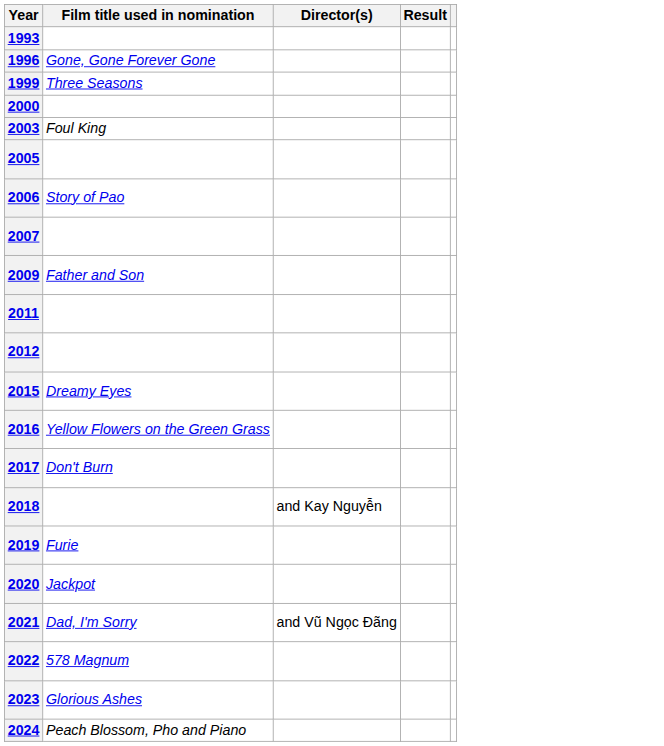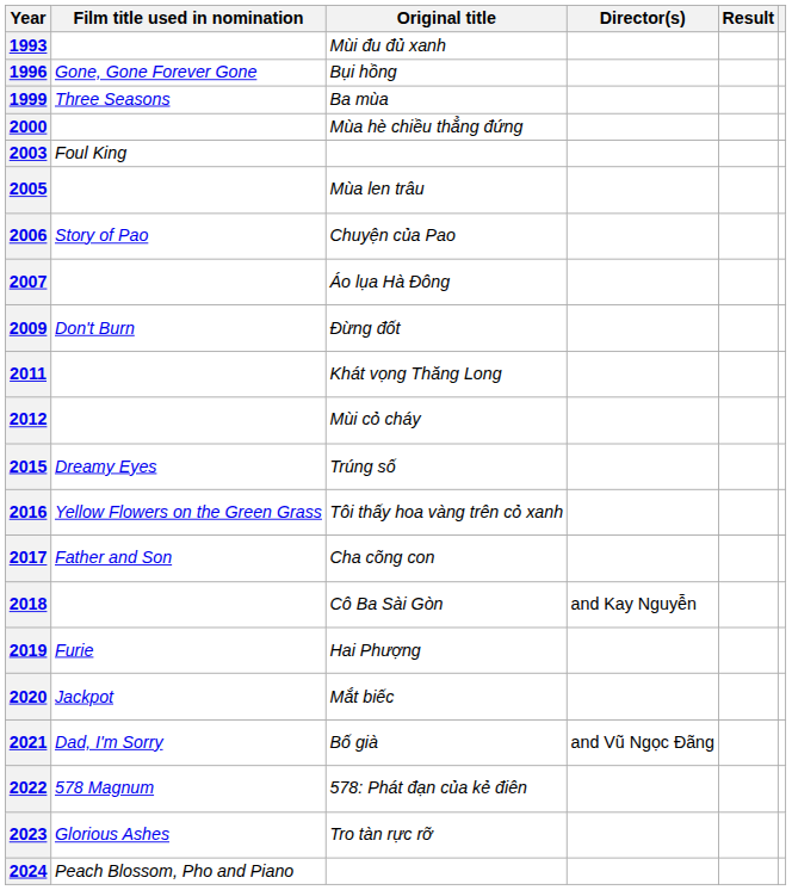+ column: Original title | Mùi đu đủ xanh | Bụi hồng | Ba mùa | Mùa hè chiều thẳng đứng | Mùa len trâu | Chuyện của Pao | Áo lụa Hà Đông | Đừng đốt | Khát vọng Thăng Long | Mùi cỏ cháy | Trúng số | Tôi thấy hoa vàng trên cỏ xanh | Cha cõng con | Cô Ba Sài Gòn | Hai Phượng | Mắt biếc | Bố già | 578: Phát đạn của kẻ điên | Tro tàn rực rỡ
2009 | Film title used in nomination: Father and Son -> Don't Burn
2017 | Film title used in nomination: Don't Burn -> Father and Son
